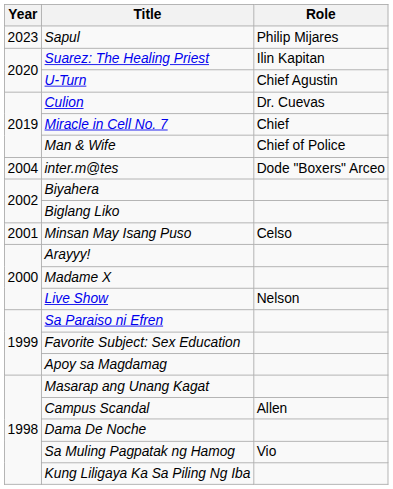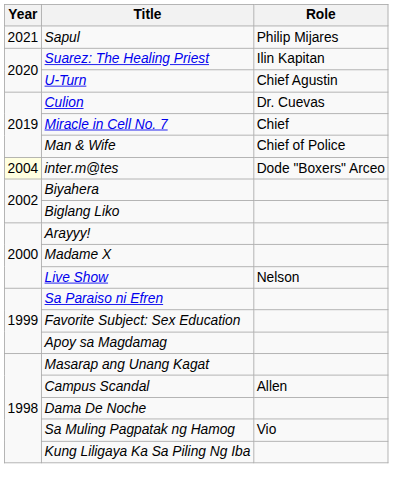Sapul | Year: 2023 -> 2021
inter.m@tes | Year: no background -> lightyellow background
- row: 2001 | Minsan May Isang Puso | Celso
